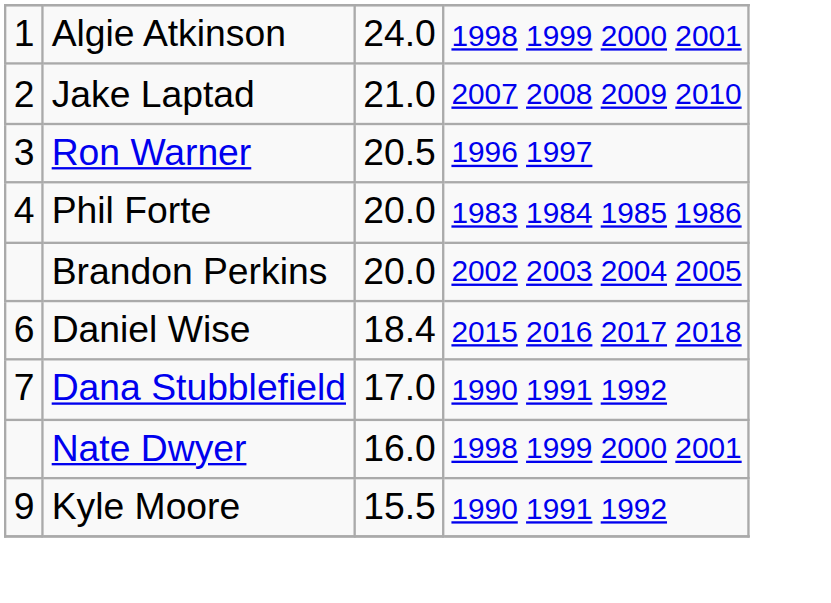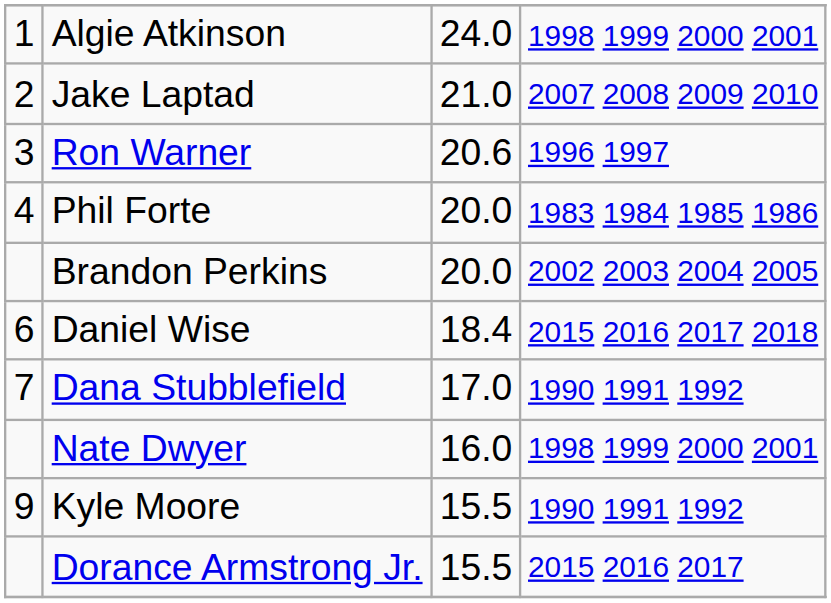Ron Warner | column 3: 20.5 -> 20.6
+ row: Dorance Armstrong Jr. | 15.5 | 2015 2016 2017
